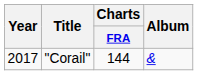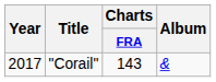"Corail" | Charts / FRA: 144 -> 143
